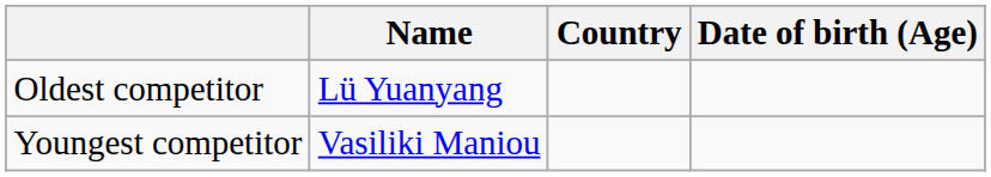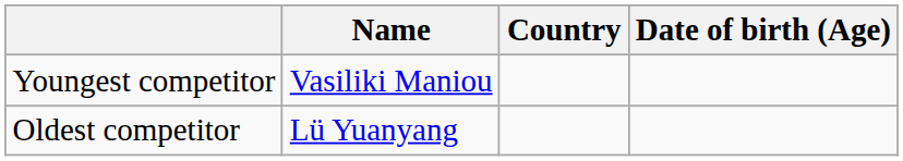rows swapped: Youngest competitor <-> Oldest competitor
